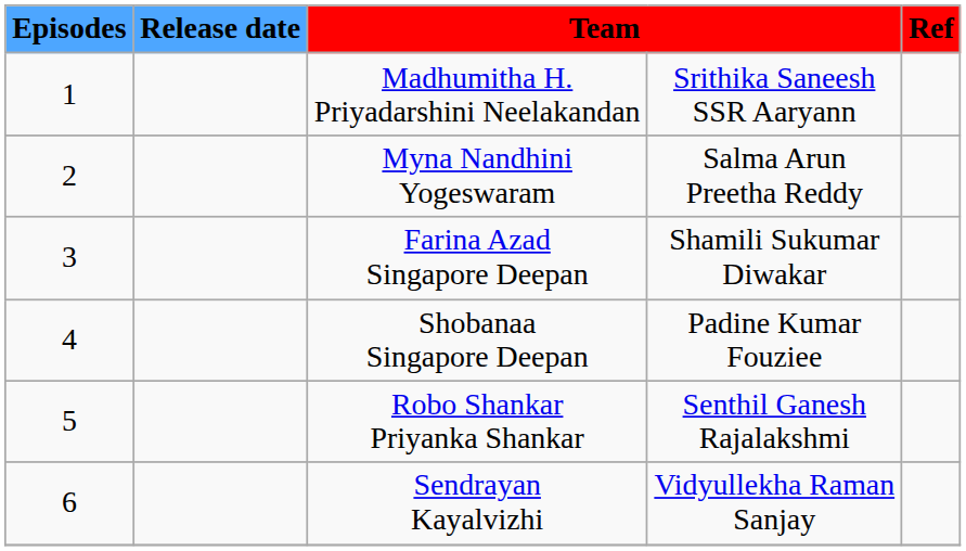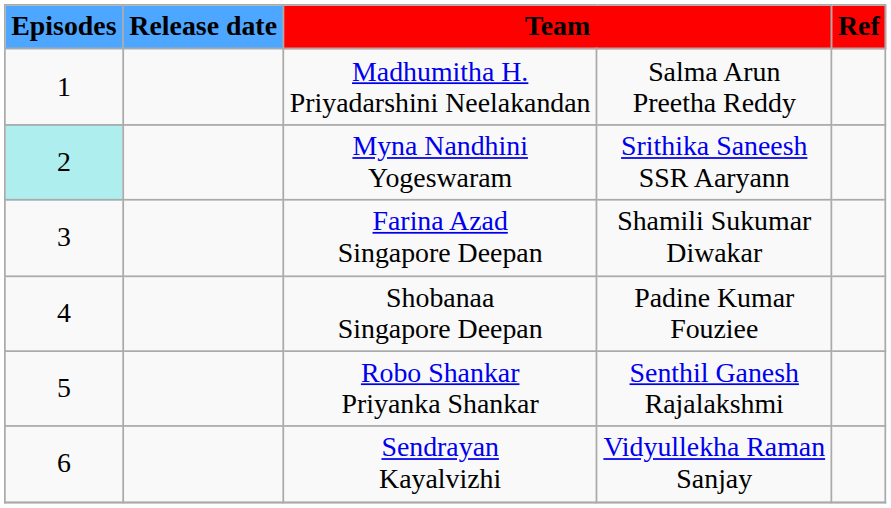Madhumitha H. Priyadarshini Neelakandan | column 4: Srithika Saneesh SSR Aaryann -> Salma Arun Preetha Reddy
Myna Nandhini Yogeswaram | Episodes: no background -> paleturquoise background
Myna Nandhini Yogeswaram | column 4: Salma Arun Preetha Reddy -> Srithika Saneesh SSR Aaryann
